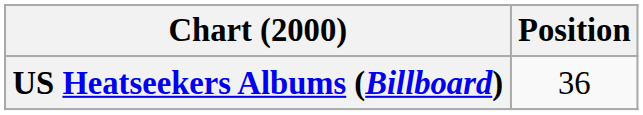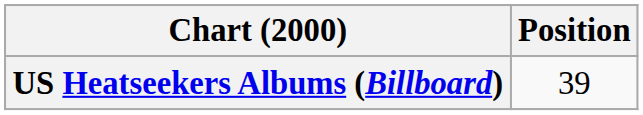US Heatseekers Albums (Billboard) | Position: 36 -> 39
